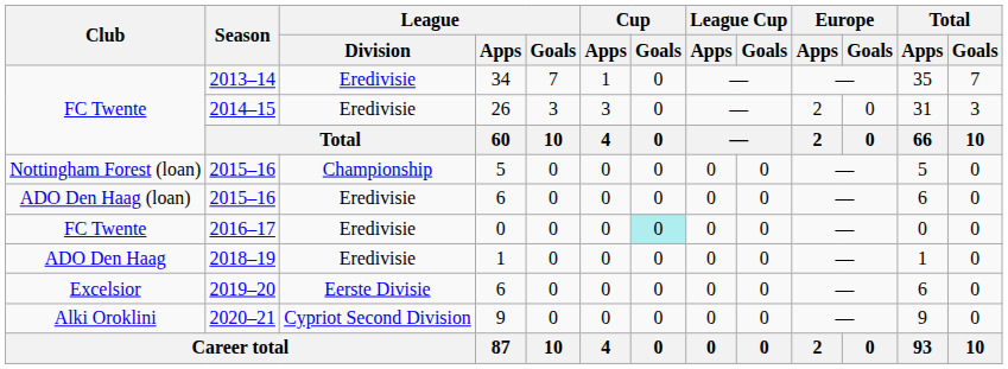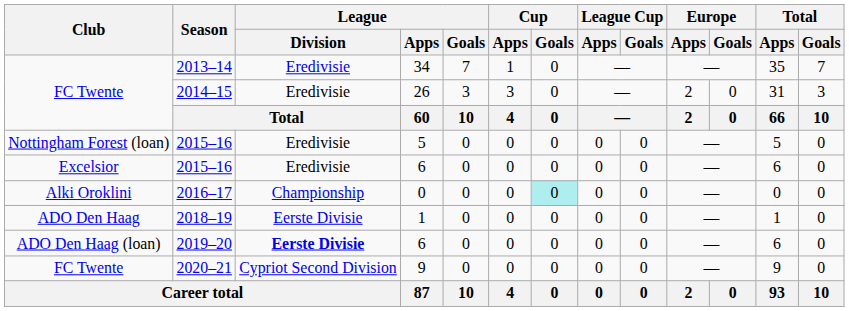2015–16 / 5 | League / Division: Championship -> Eredivisie
2015–16 / 6 | Club: ADO Den Haag (loan) -> Excelsior
2016–17 | Club: FC Twente -> Alki Oroklini
2016–17 | League / Division: Eredivisie -> Championship
2018–19 | League / Division: Eredivisie -> Eerste Divisie
2019–20 | Club: Excelsior -> ADO Den Haag (loan)
2019–20 | League / Division: normal -> bold
2020–21 | Club: Alki Oroklini -> FC Twente
